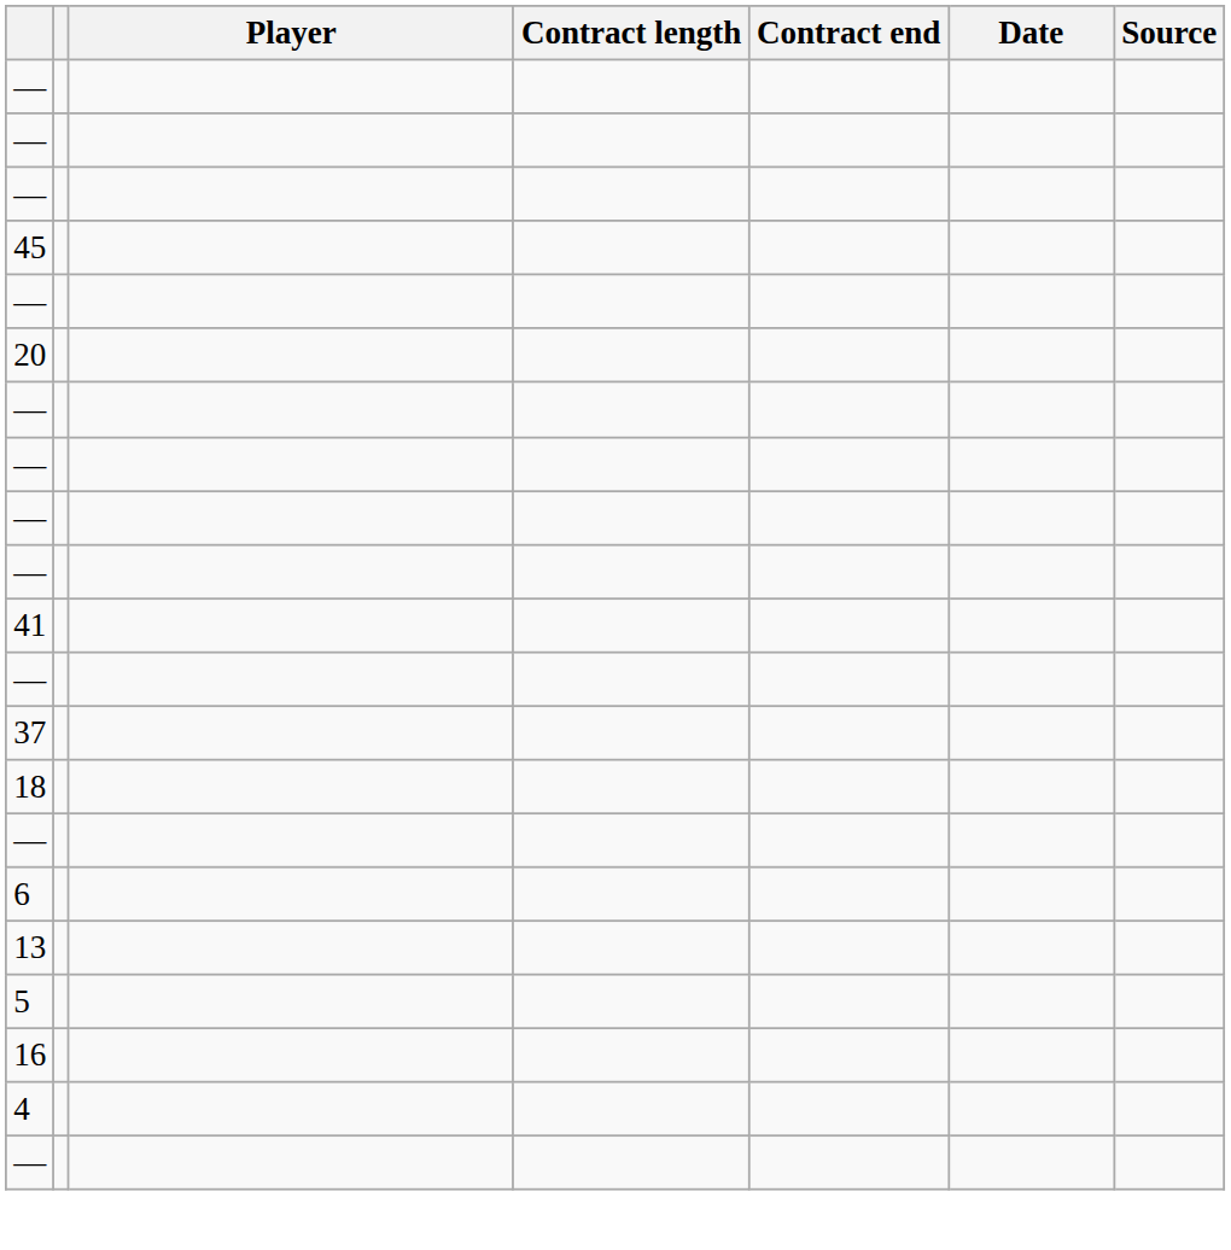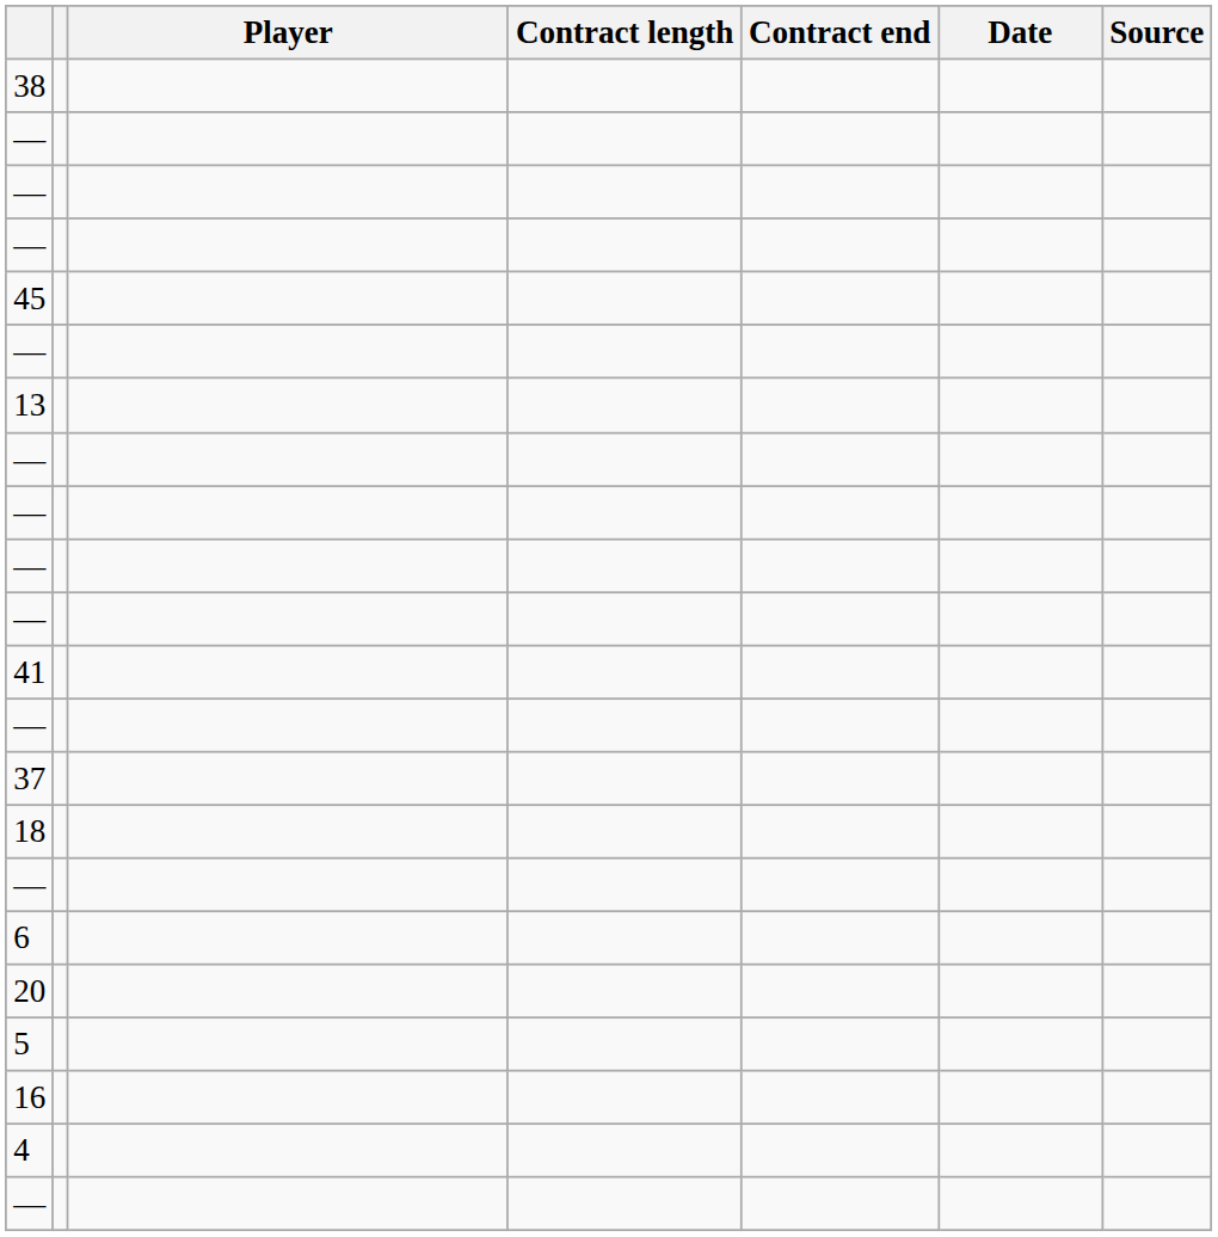+ row: 38
rows swapped: 13 <-> 20
